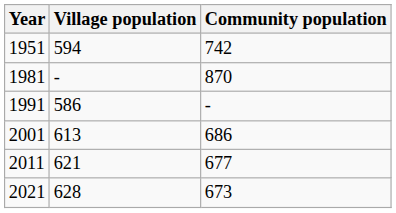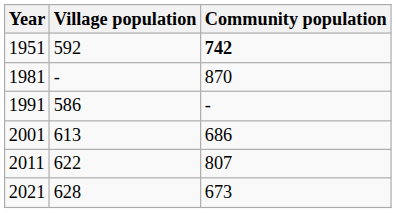1951 | Village population: 594 -> 592
1951 | Community population: normal -> bold
2011 | Village population: 621 -> 622
2011 | Community population: 677 -> 807
